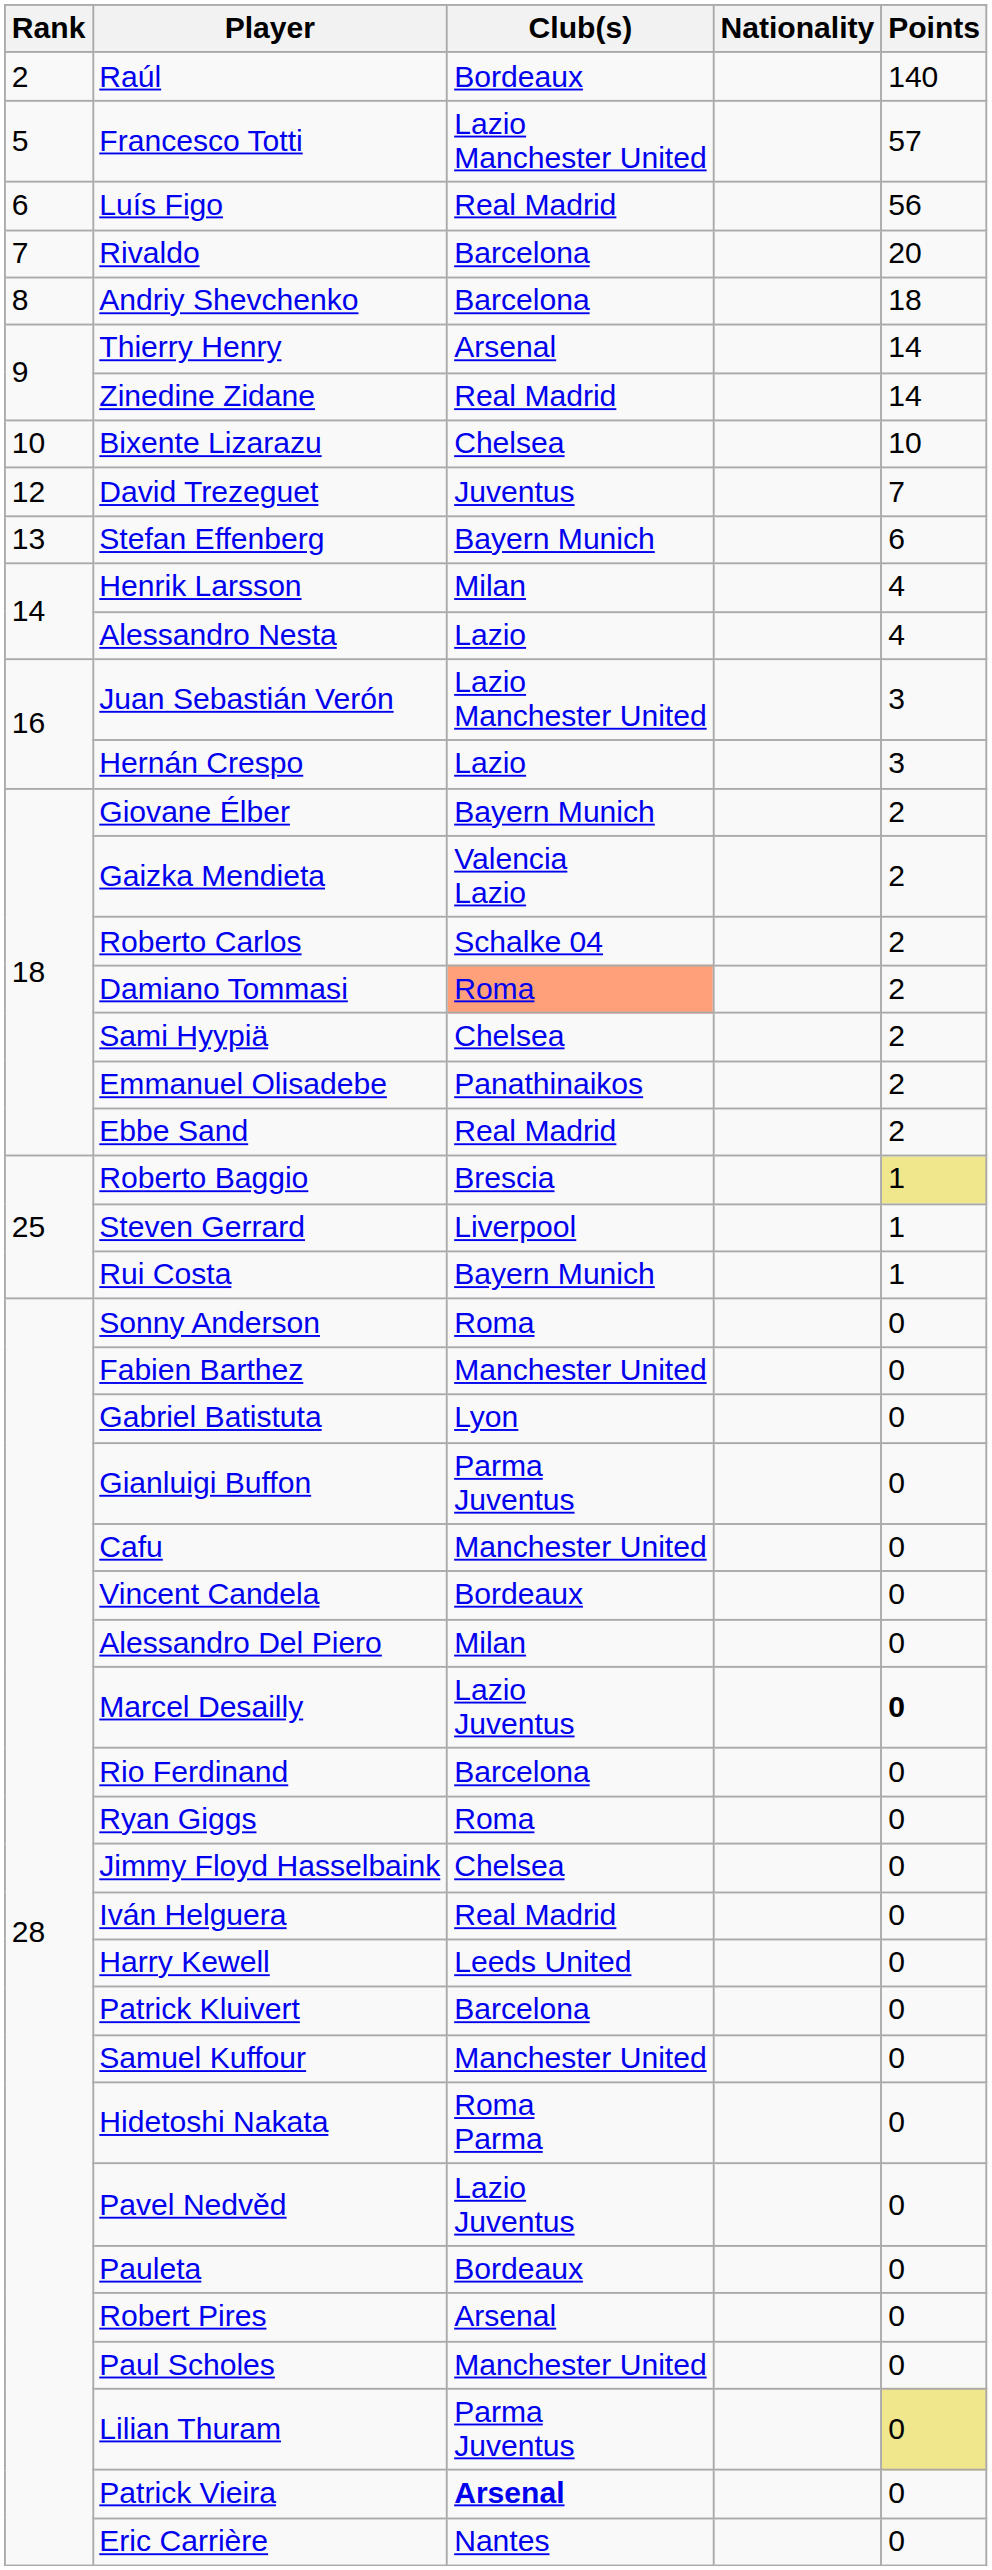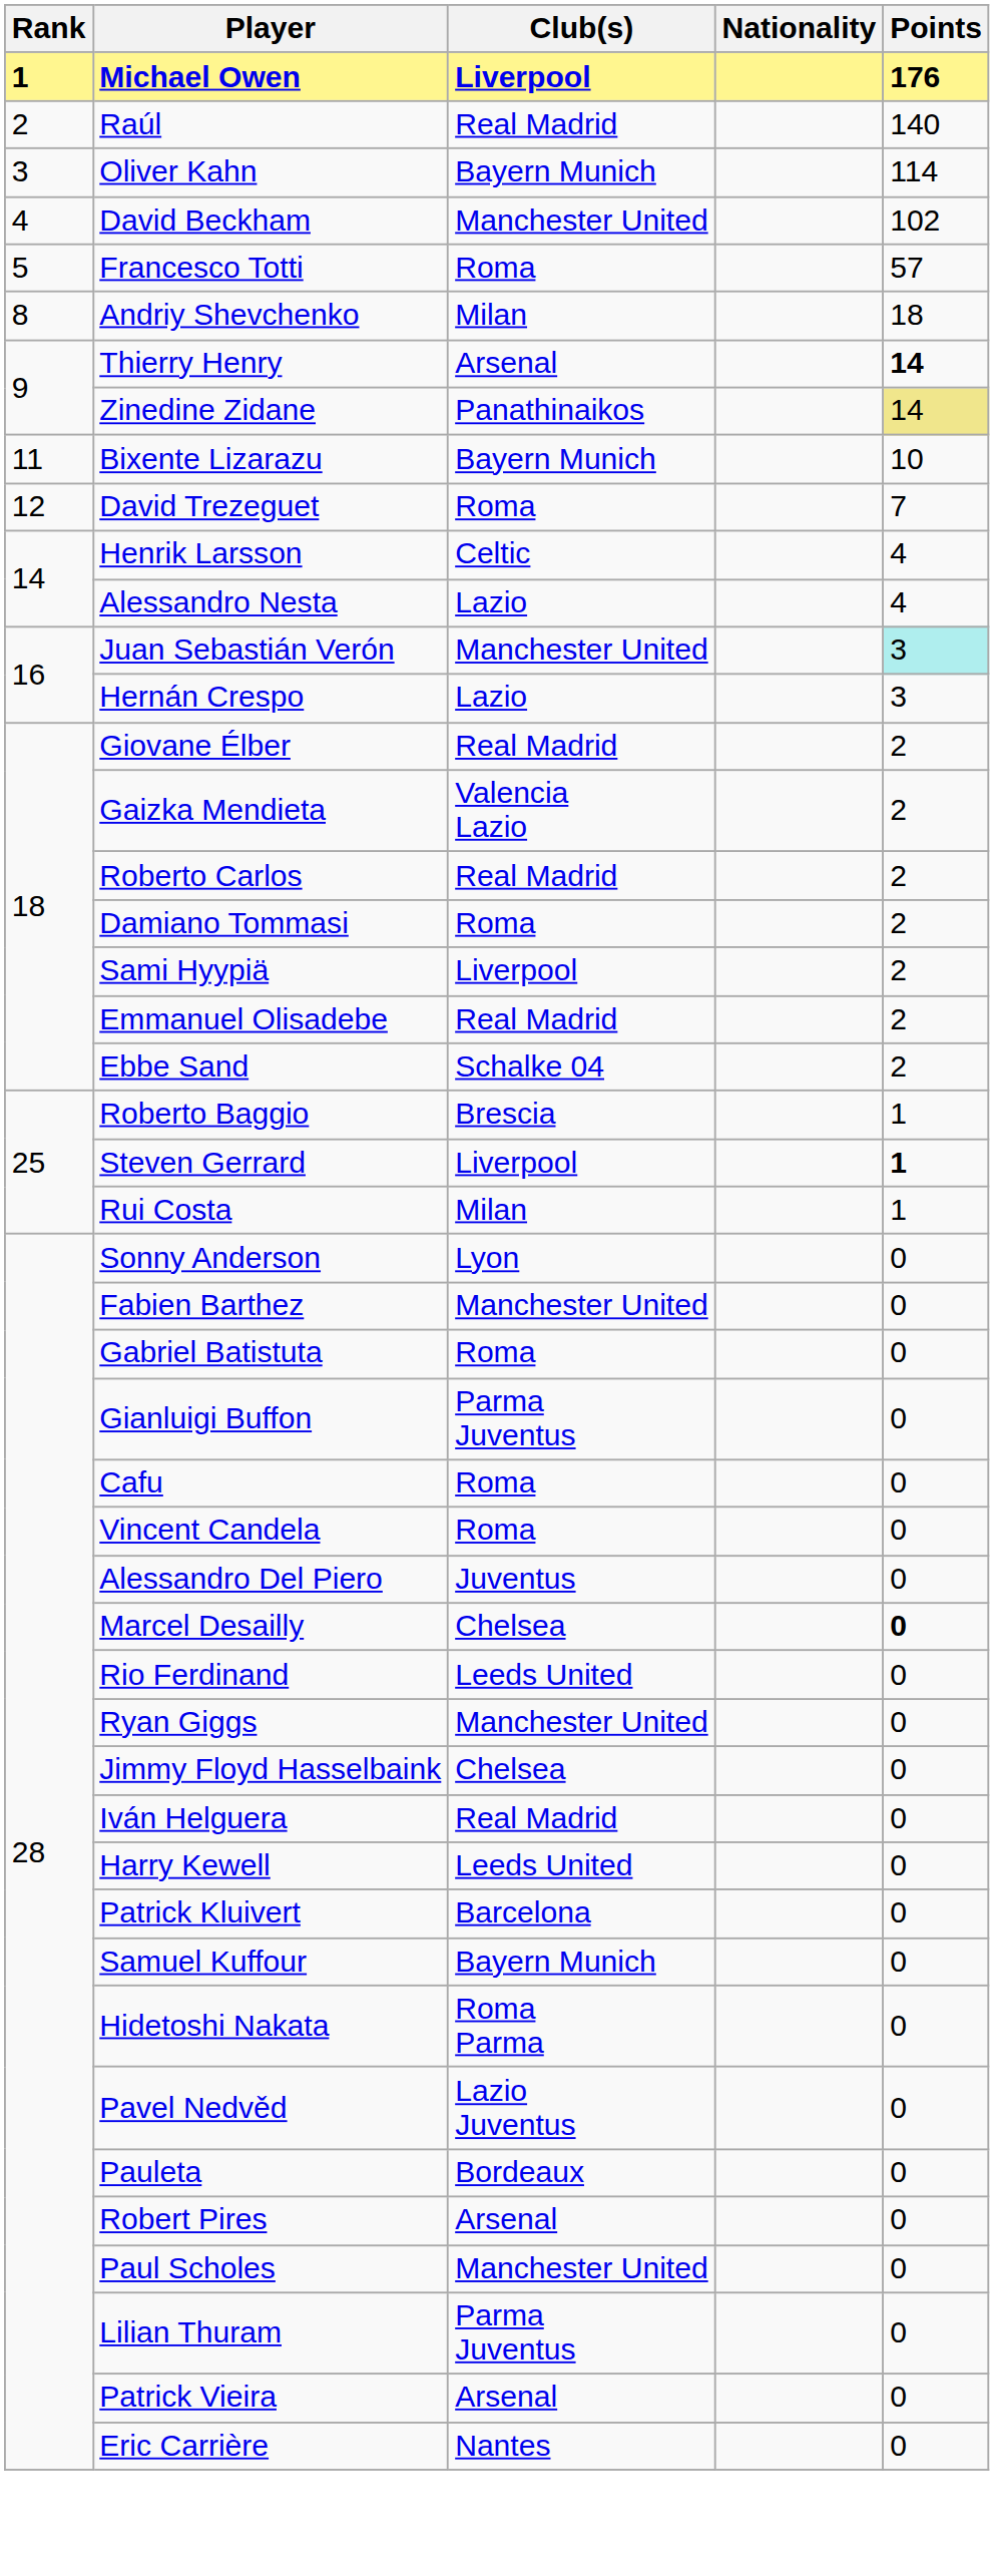+ row: 1 | Michael Owen | Liverpool | 176
Raúl | Club(s): Bordeaux -> Real Madrid
+ row: 3 | Oliver Kahn | Bayern Munich | 114
+ row: 4 | David Beckham | Manchester United | 102
Francesco Totti | Club(s): Lazio Manchester United -> Roma
- row: 6 | Luís Figo | Real Madrid | 56
- row: 7 | Rivaldo | Barcelona | 20
Andriy Shevchenko | Club(s): Barcelona -> Milan
Thierry Henry | Points: normal -> bold
Zinedine Zidane | Club(s): Real Madrid -> Panathinaikos
Zinedine Zidane | Points: no background -> khaki background
Bixente Lizarazu | Rank: 10 -> 11
Bixente Lizarazu | Club(s): Chelsea -> Bayern Munich
David Trezeguet | Club(s): Juventus -> Roma
- row: 13 | Stefan Effenberg | Bayern Munich | 6
Henrik Larsson | Club(s): Milan -> Celtic
Juan Sebastián Verón | Club(s): Lazio Manchester United -> Manchester United
Juan Sebastián Verón | Points: no background -> paleturquoise background
Giovane Élber | Club(s): Bayern Munich -> Real Madrid
Roberto Carlos | Club(s): Schalke 04 -> Real Madrid
Damiano Tommasi | Club(s): lightsalmon background -> no background
Sami Hyypiä | Club(s): Chelsea -> Liverpool
Emmanuel Olisadebe | Club(s): Panathinaikos -> Real Madrid
Ebbe Sand | Club(s): Real Madrid -> Schalke 04
Roberto Baggio | Points: khaki background -> no background
Steven Gerrard | Points: normal -> bold
Rui Costa | Club(s): Bayern Munich -> Milan
Sonny Anderson | Club(s): Roma -> Lyon
Gabriel Batistuta | Club(s): Lyon -> Roma
Cafu | Club(s): Manchester United -> Roma
Vincent Candela | Club(s): Bordeaux -> Roma
Alessandro Del Piero | Club(s): Milan -> Juventus
Marcel Desailly | Club(s): Lazio Juventus -> Chelsea
Rio Ferdinand | Club(s): Barcelona -> Leeds United
Ryan Giggs | Club(s): Roma -> Manchester United
Samuel Kuffour | Club(s): Manchester United -> Bayern Munich
Lilian Thuram | Points: khaki background -> no background
Patrick Vieira | Club(s): bold -> normal
